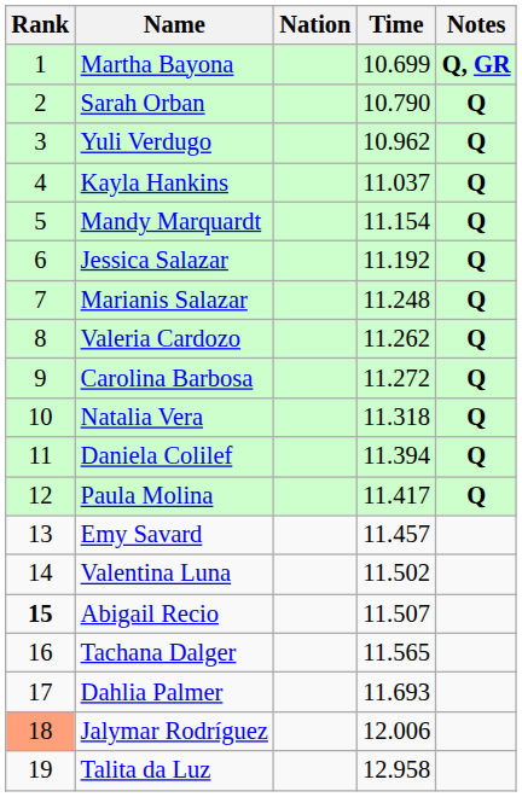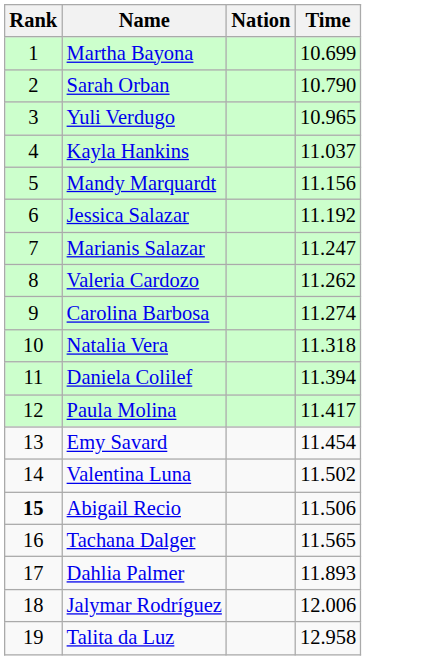- column: Notes | Q, GR | Q | Q | Q | Q | Q | Q | Q | Q | Q | Q | Q
Yuli Verdugo | Time: 10.962 -> 10.965
Mandy Marquardt | Time: 11.154 -> 11.156
Marianis Salazar | Time: 11.248 -> 11.247
Carolina Barbosa | Time: 11.272 -> 11.274
Emy Savard | Time: 11.457 -> 11.454
Abigail Recio | Time: 11.507 -> 11.506
Dahlia Palmer | Time: 11.693 -> 11.893
Jalymar Rodríguez | Rank: lightsalmon background -> no background
